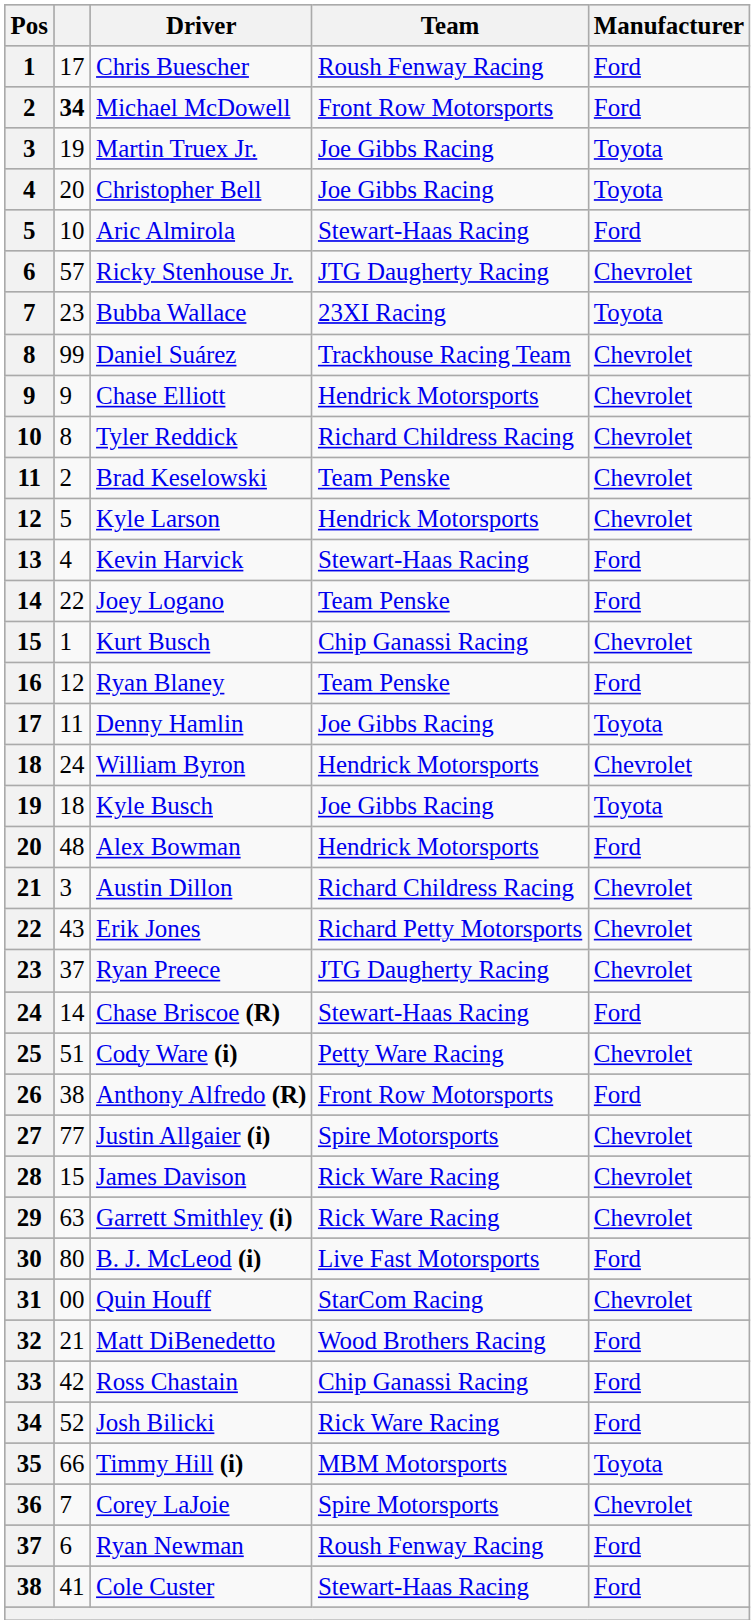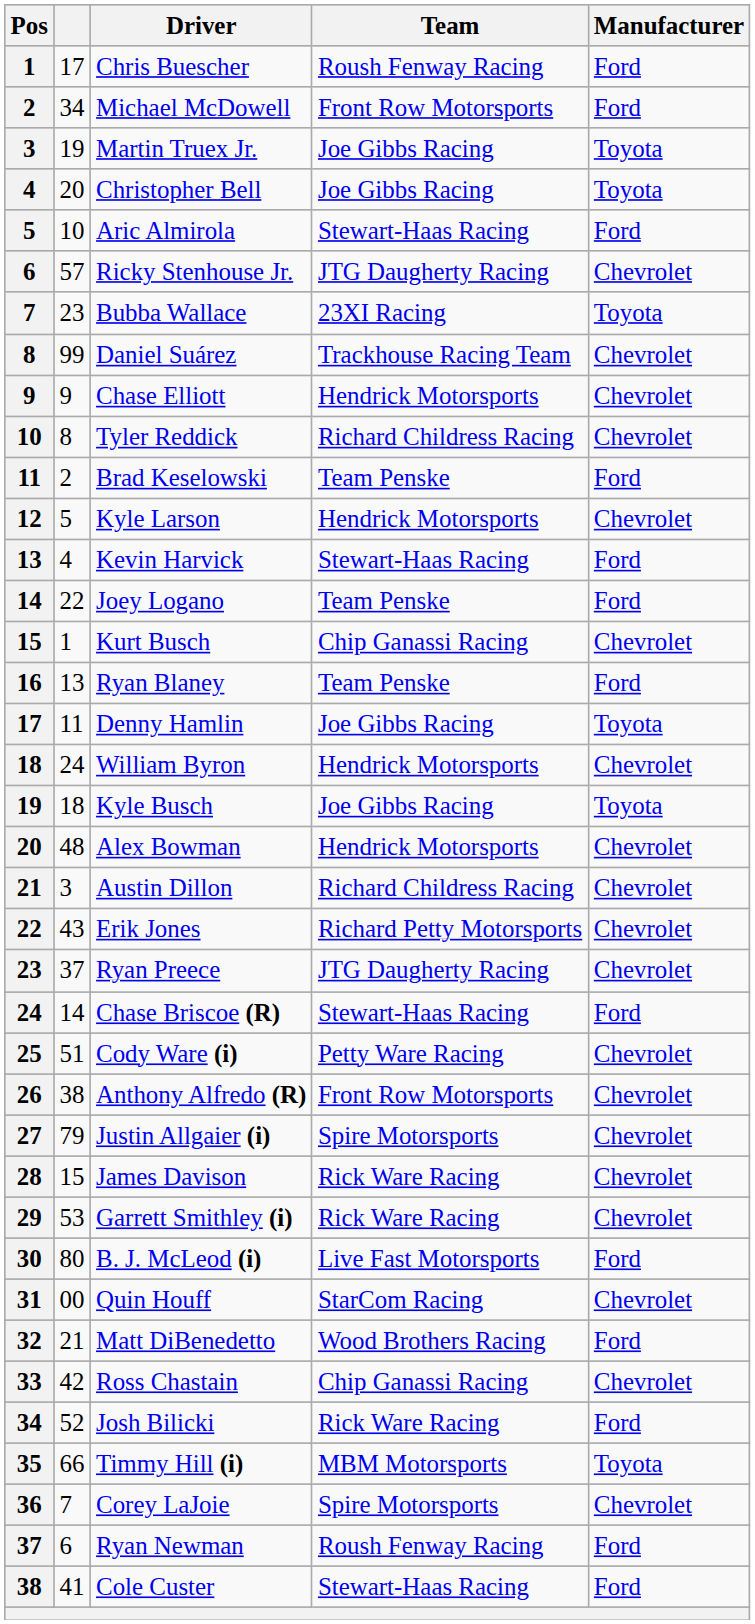Michael McDowell | column 2: bold -> normal
Brad Keselowski | Manufacturer: Chevrolet -> Ford
Ryan Blaney | column 2: 12 -> 13
Alex Bowman | Manufacturer: Ford -> Chevrolet
Anthony Alfredo (R) | Manufacturer: Ford -> Chevrolet
Justin Allgaier (i) | column 2: 77 -> 79
Garrett Smithley (i) | column 2: 63 -> 53
Ross Chastain | Manufacturer: Ford -> Chevrolet
